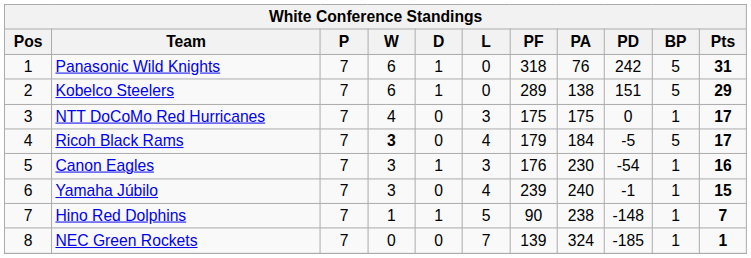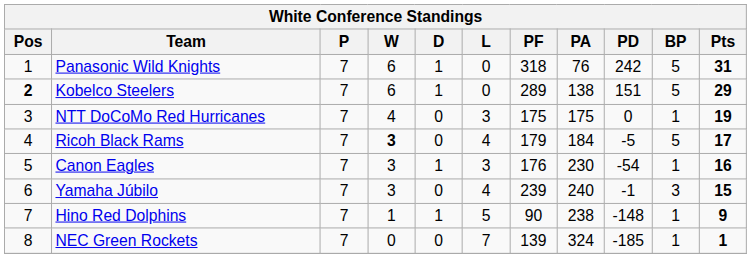Kobelco Steelers | Pos: normal -> bold
NTT DoCoMo Red Hurricanes | Pts: 17 -> 19
Yamaha Júbilo | BP: 1 -> 3
Hino Red Dolphins | Pts: 7 -> 9
